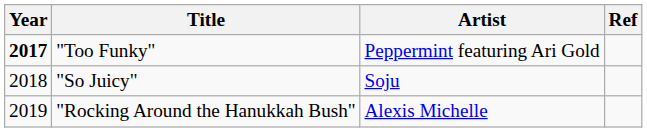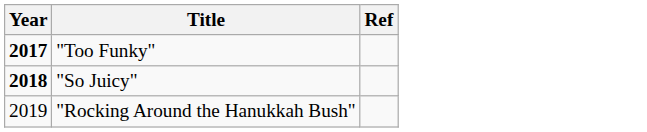- column: Artist | Peppermint featuring Ari Gold | Soju | Alexis Michelle
"So Juicy" | Year: normal -> bold
